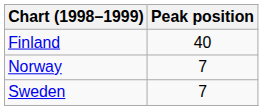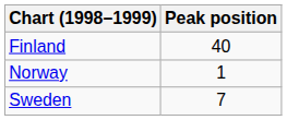Norway | Peak position: 7 -> 1
